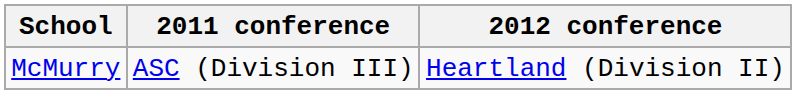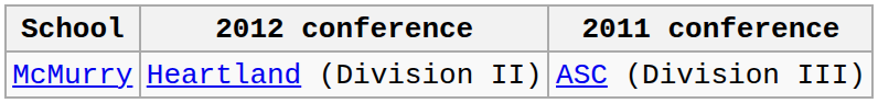columns swapped: 2011 conference <-> 2012 conference
